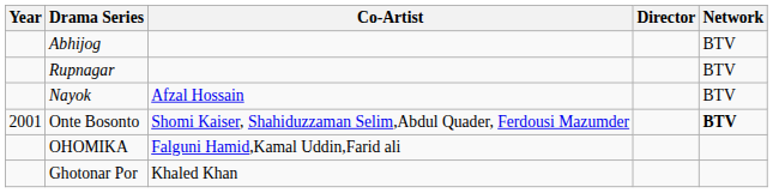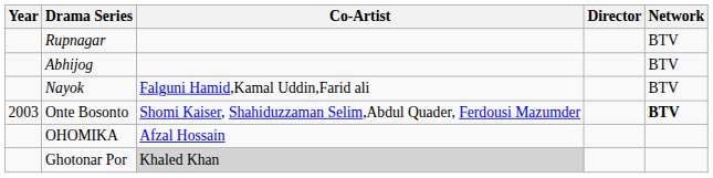rows swapped: Rupnagar <-> Abhijog
Nayok | Co-Artist: Afzal Hossain -> Falguni Hamid,Kamal Uddin,Farid ali
Onte Bosonto | Year: 2001 -> 2003
OHOMIKA | Co-Artist: Falguni Hamid,Kamal Uddin,Farid ali -> Afzal Hossain
Ghotonar Por | Co-Artist: no background -> lightgrey background
